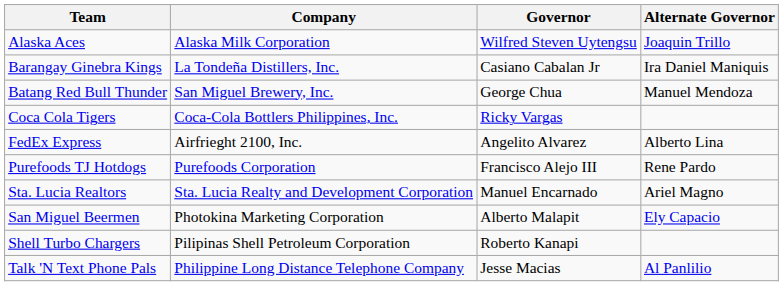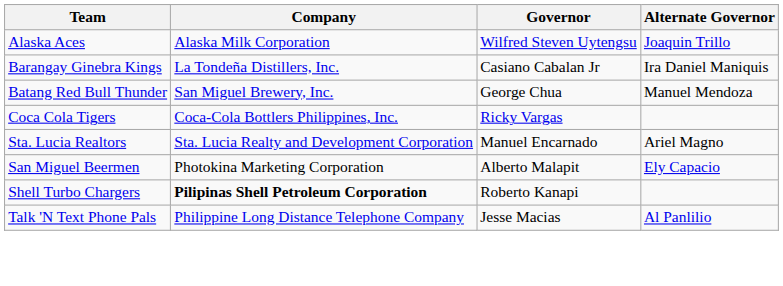- row: FedEx Express | Airfrieght 2100, Inc. | Angelito Alvarez | Alberto Lina
- row: Purefoods TJ Hotdogs | Purefoods Corporation | Francisco Alejo III | Rene Pardo
Shell Turbo Chargers | Company: normal -> bold
